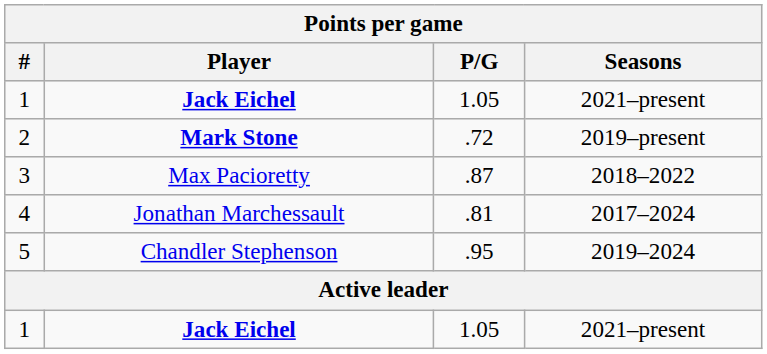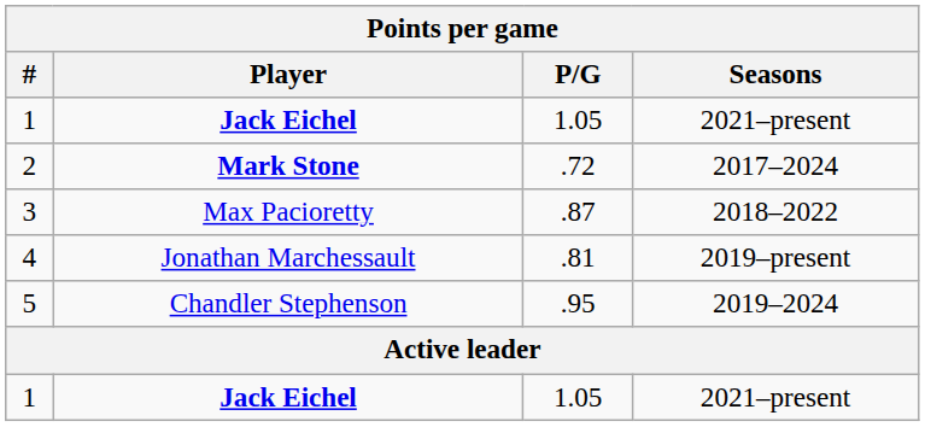2 | Seasons: 2019–present -> 2017–2024
4 | Seasons: 2017–2024 -> 2019–present
